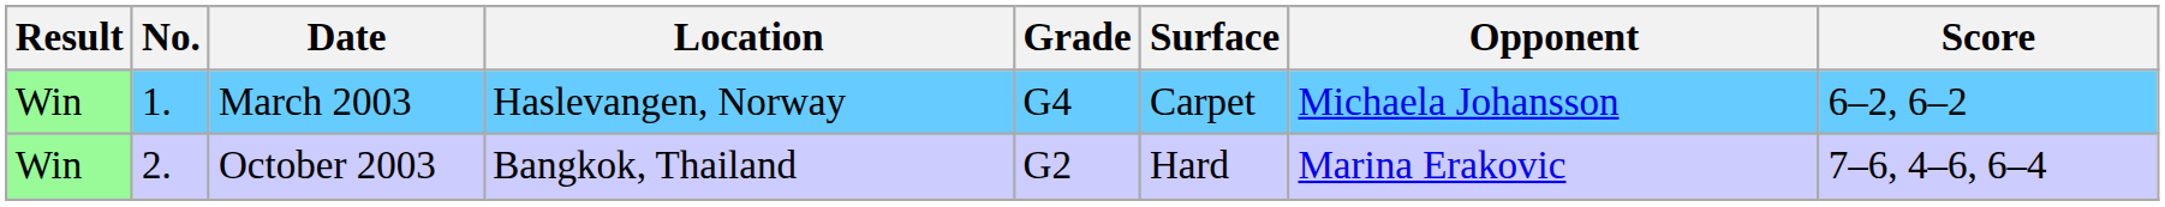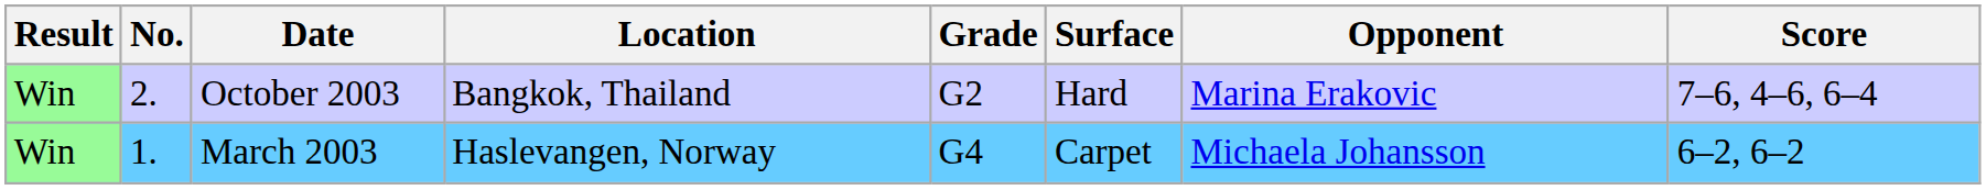rows swapped: March 2003 <-> October 2003
